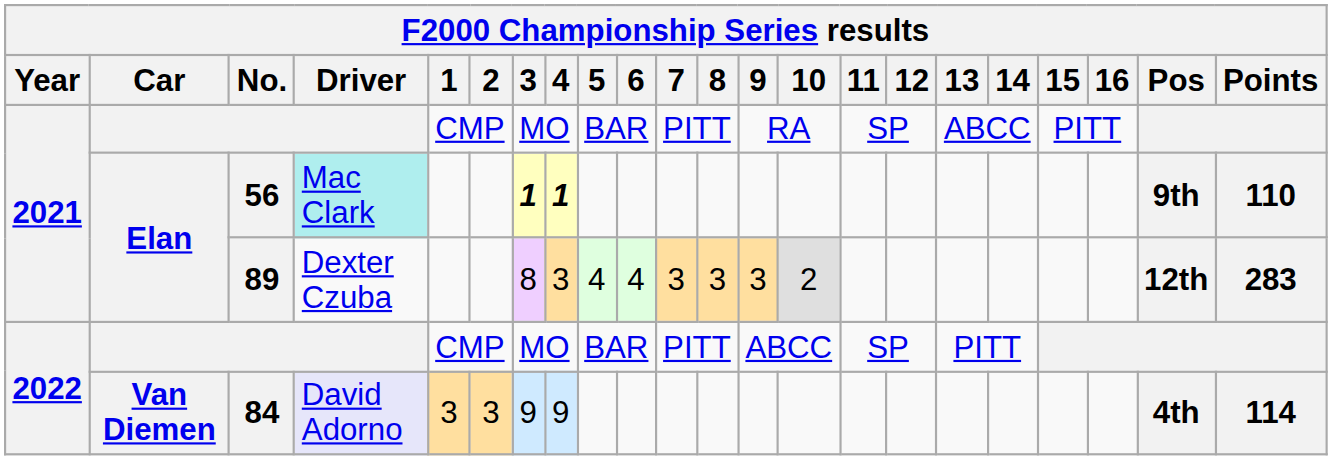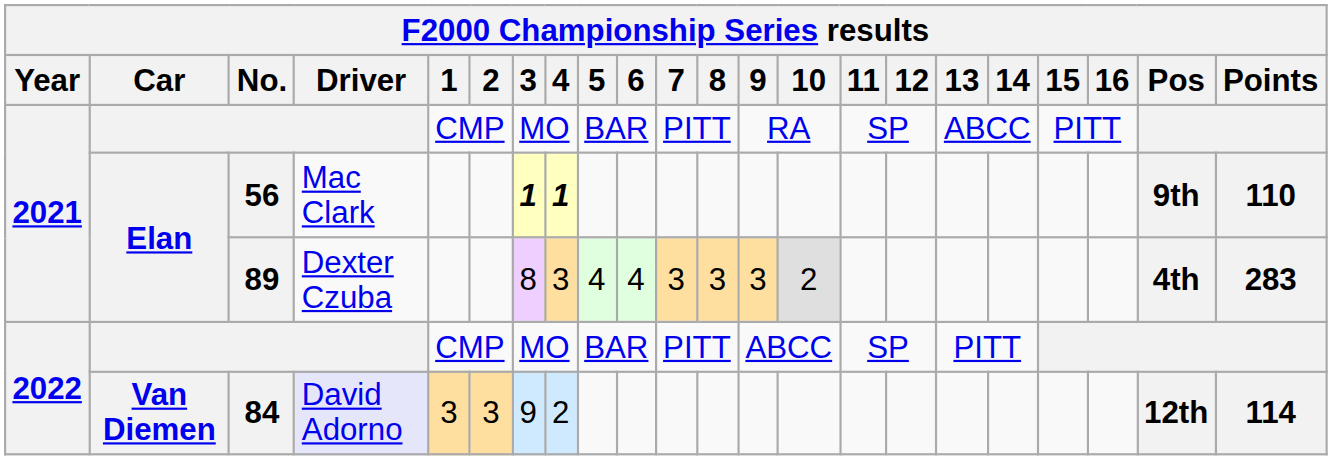56 | F2000 Championship Series results / Driver: paleturquoise background -> no background
89 | F2000 Championship Series results / Pos: 12th -> 4th
84 | F2000 Championship Series results / 4: 9 -> 2
84 | F2000 Championship Series results / Pos: 4th -> 12th
